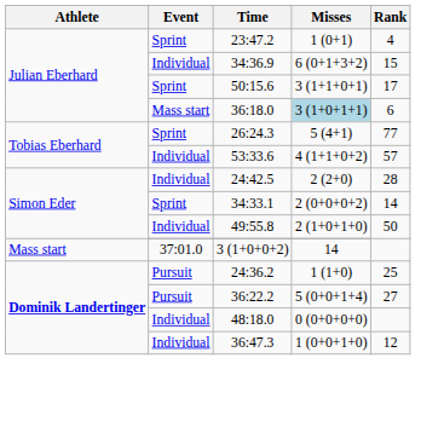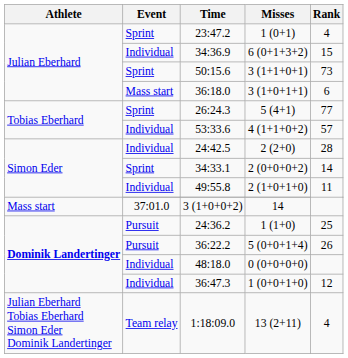50:15.6 | Rank: 17 -> 73
36:18.0 | Misses: lightblue background -> no background
49:55.8 | Rank: 50 -> 11
36:22.2 | Rank: 27 -> 26
+ row: Julian Eberhard Tobias Eberhard Simon Eder Dominik Landertinger | Team relay | 1:18:09.0 | 13 (2+11) | 4
